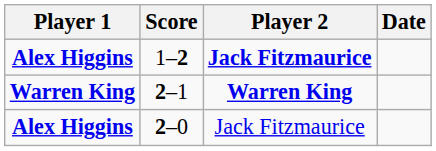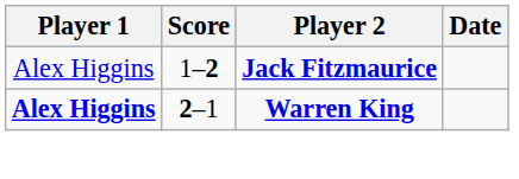1–2 | Player 1: bold -> normal
2–1 | Player 1: Warren King -> Alex Higgins
- row: Alex Higgins | 2–0 | Jack Fitzmaurice
